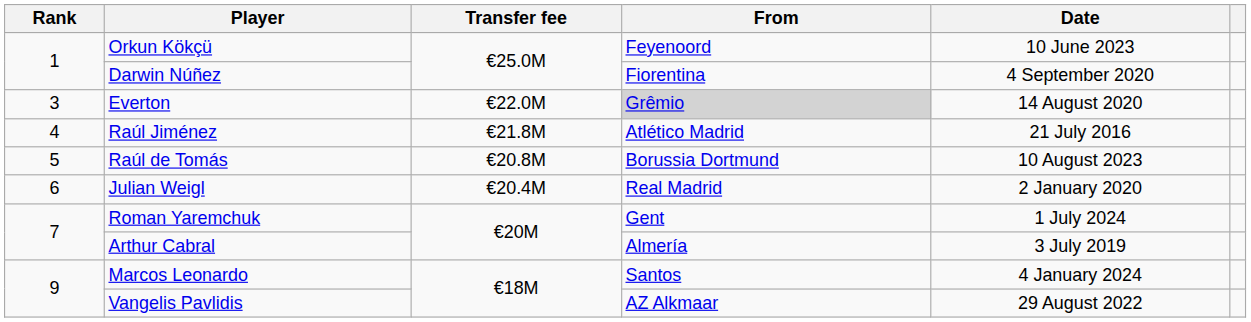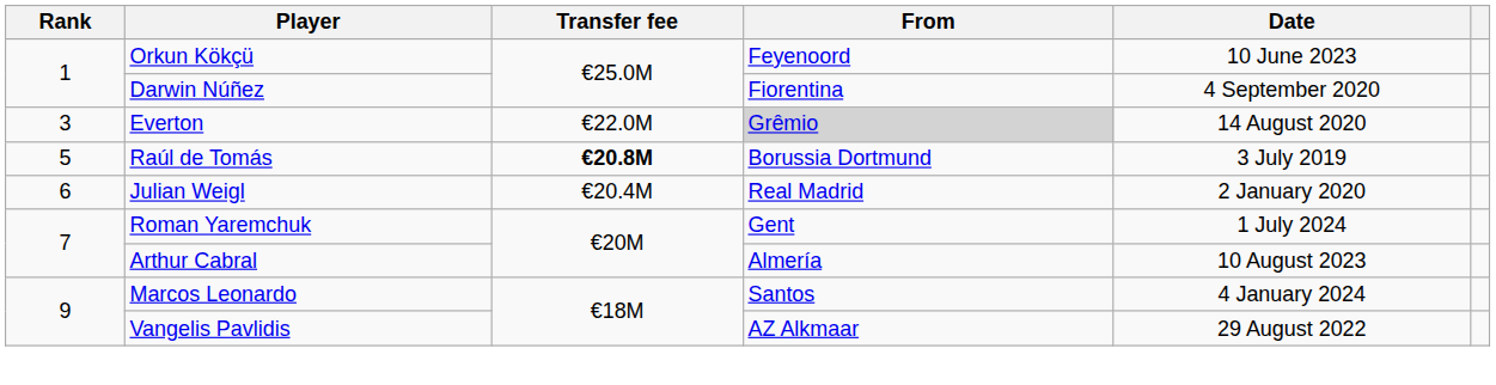- row: 4 | Raúl Jiménez | €21.8M | Atlético Madrid | 21 July 2016
Raúl de Tomás | Transfer fee: normal -> bold
Raúl de Tomás | Date: 10 August 2023 -> 3 July 2019
Arthur Cabral | Date: 3 July 2019 -> 10 August 2023
